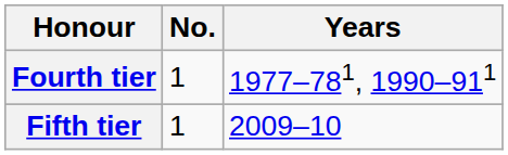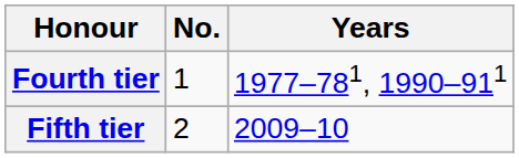Fifth tier | No.: 1 -> 2
